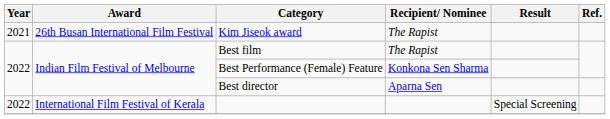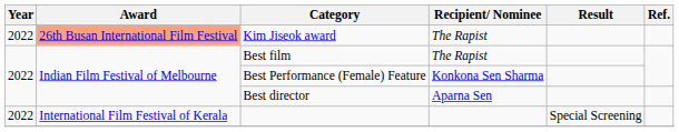Kim Jiseok award | Year: 2021 -> 2022
Kim Jiseok award | Award: no background -> lightsalmon background
